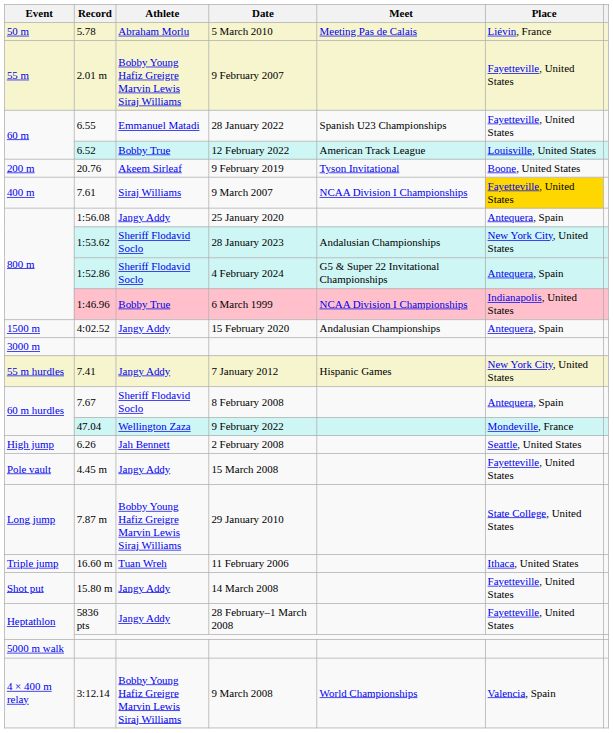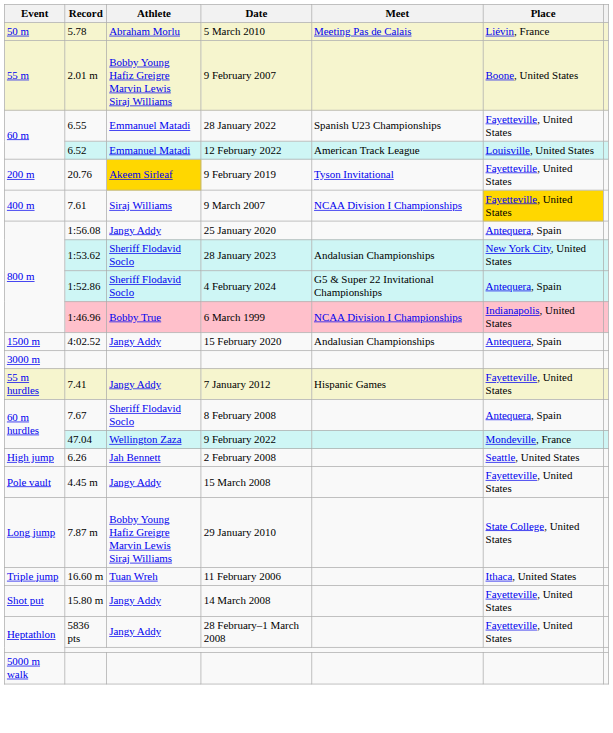9 February 2007 | Place: Fayetteville, United States -> Boone, United States
12 February 2022 | Athlete: Bobby True -> Emmanuel Matadi
9 February 2019 | Athlete: no background -> gold background
9 February 2019 | Place: Boone, United States -> Fayetteville, United States
7 January 2012 | Place: New York City, United States -> Fayetteville, United States
- row: 4 × 400 m relay | 3:12.14 | Bobby Young Hafiz Greigre Marvin Lewis Siraj Williams | 9 March 2008 | World Championships | Valencia, Spain
